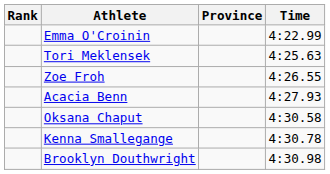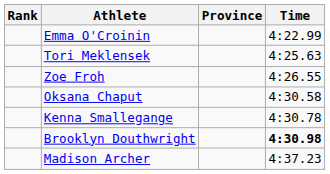- row: Acacia Benn | 4:27.93
Brooklyn Douthwright | Time: normal -> bold
+ row: Madison Archer | 4:37.23
